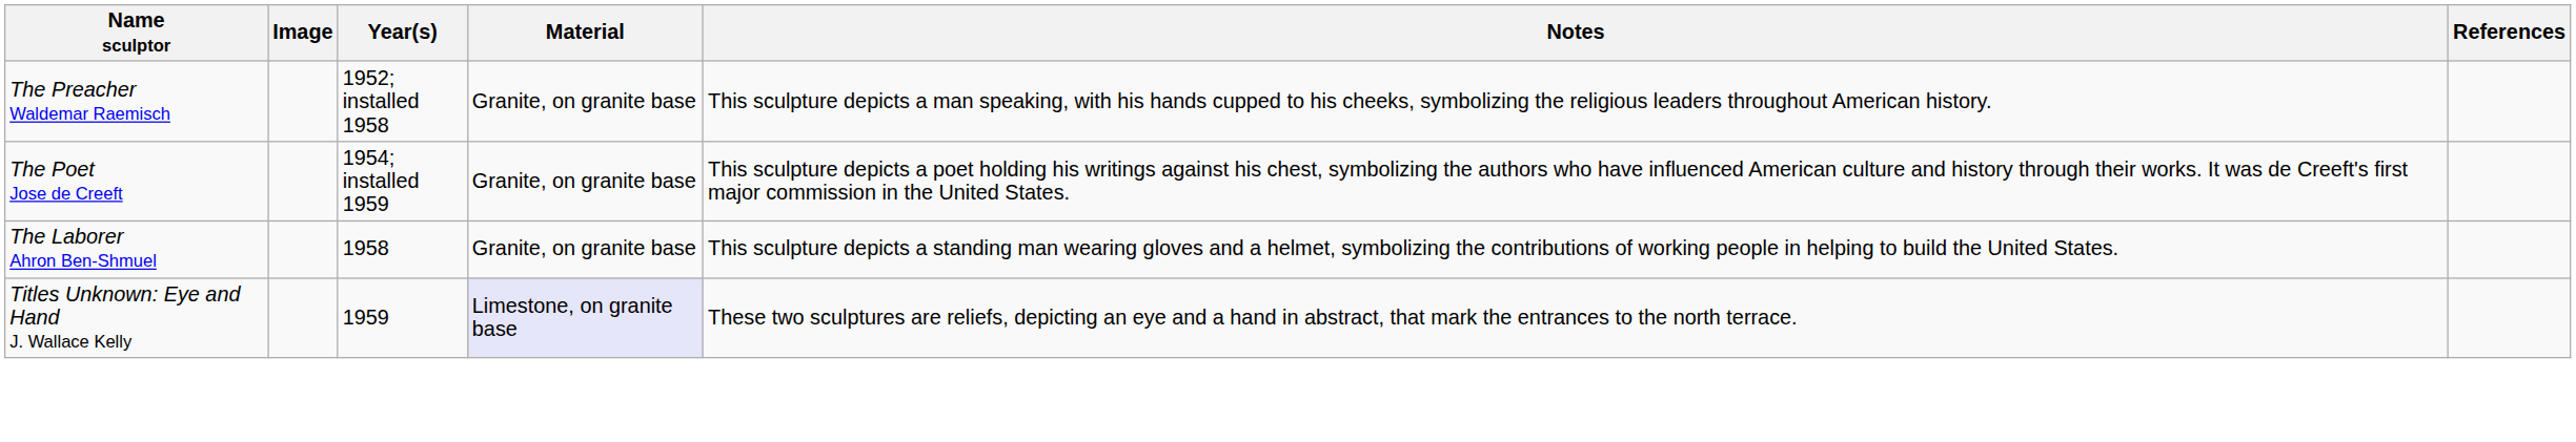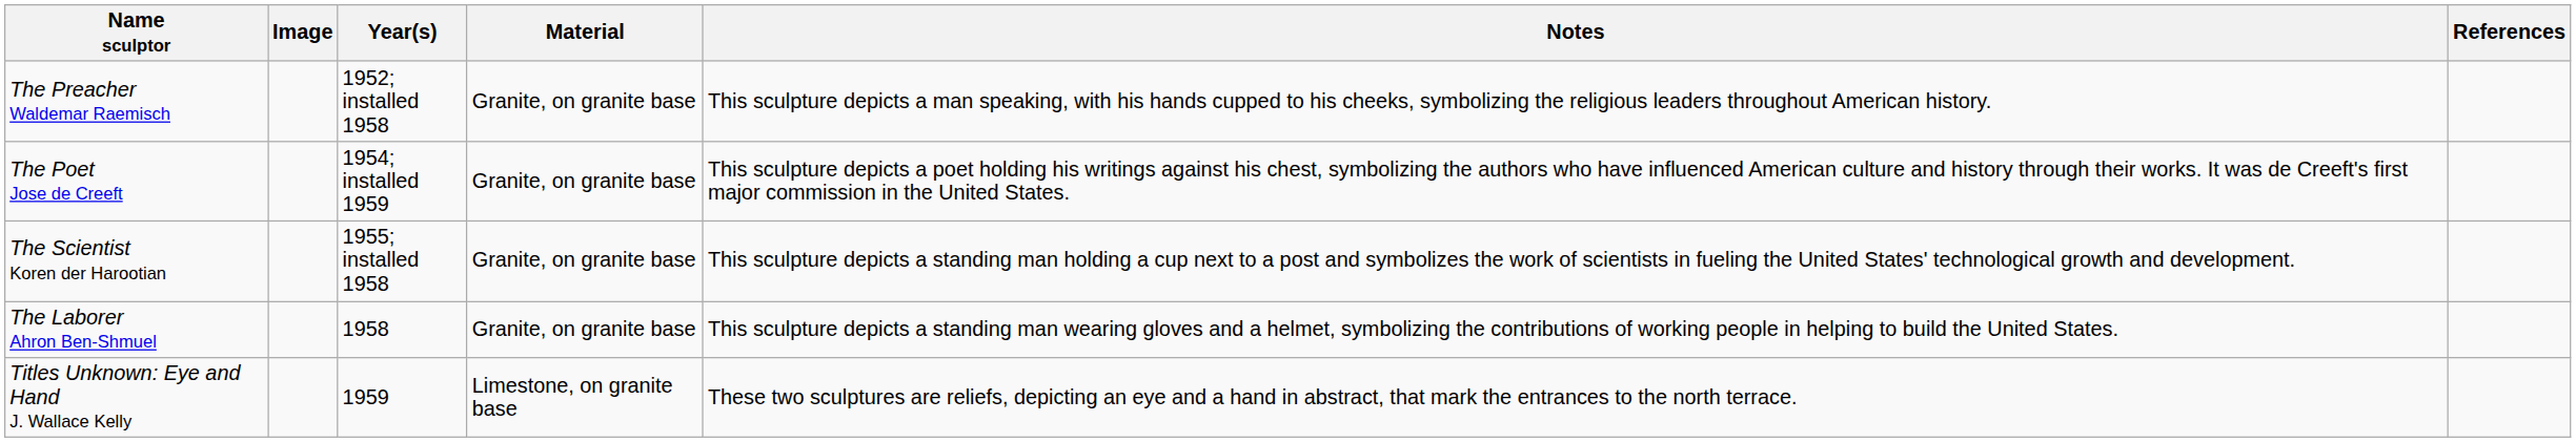+ row: The Scientist Koren der Harootian | 1955; installed 1958 | Granite, on granite base | This sculpture depicts a standing man holding a cup next to a post and symbolizes the work of scientists in fueling the United States' technological growth and development.
Titles Unknown: Eye and Hand J. Wallace Kelly | Material: lavender background -> no background
